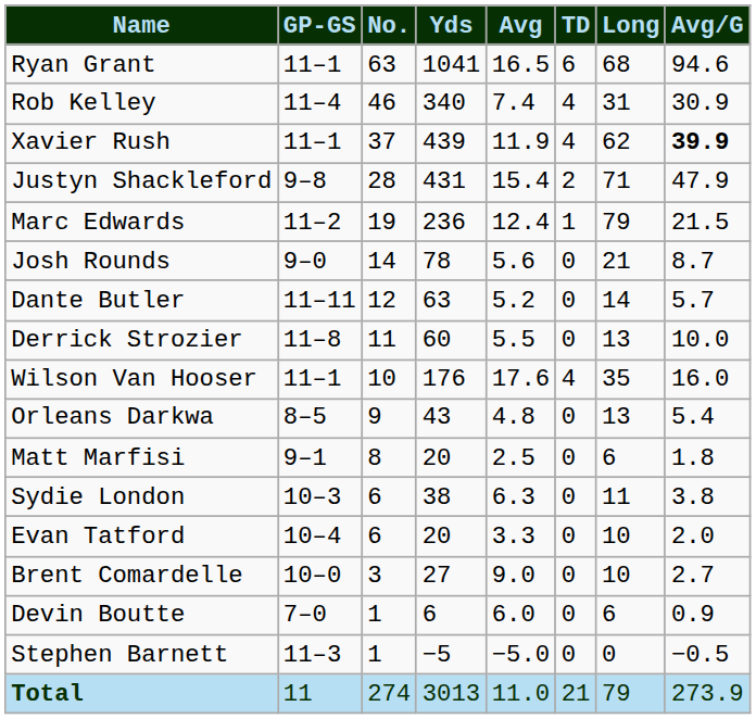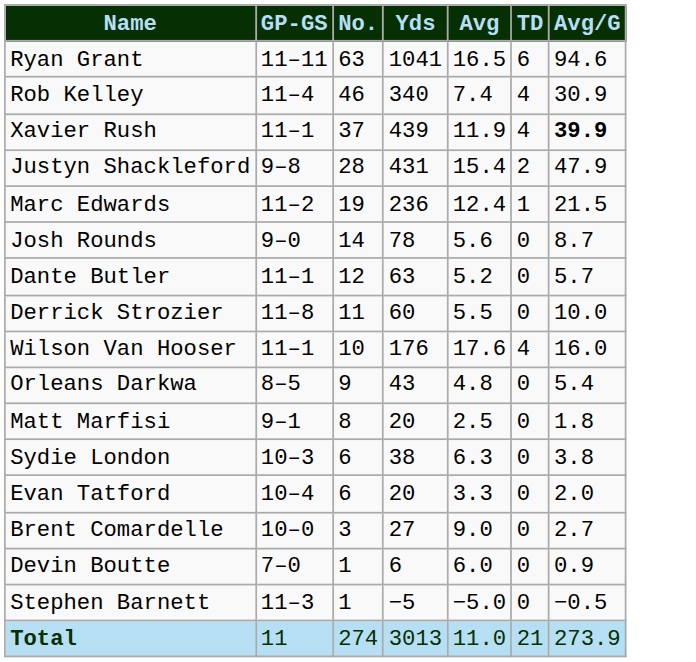- column: Long | 68 | 31 | 62 | 71 | 79 | 21 | 14 | 13 | 35 | 13 | 6 | 11 | 10 | 10 | 6 | 0 | 79
Ryan Grant | GP-GS: 11–1 -> 11–11
Dante Butler | GP-GS: 11–11 -> 11–1
